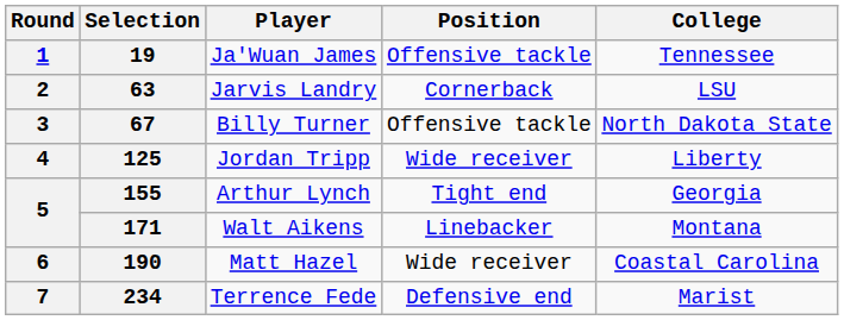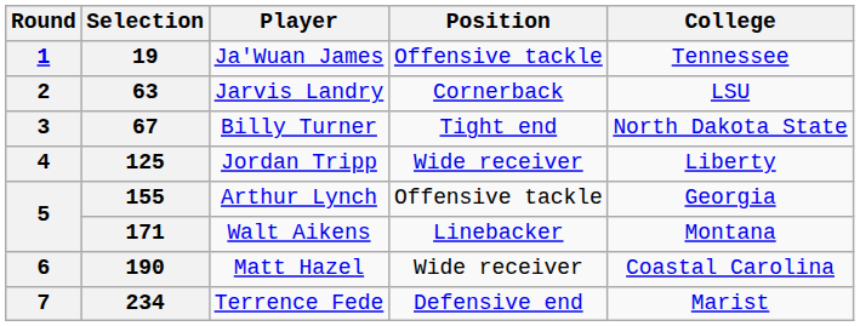67 | Position: Offensive tackle -> Tight end
155 | Position: Tight end -> Offensive tackle
